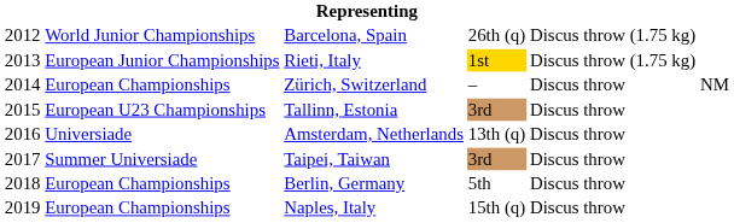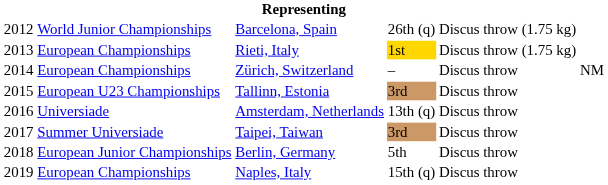Rieti, Italy | column 2: European Junior Championships -> European Championships
Berlin, Germany | column 2: European Championships -> European Junior Championships
